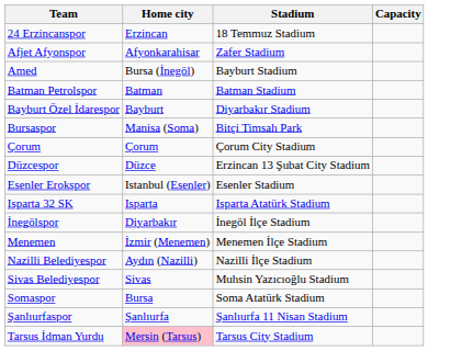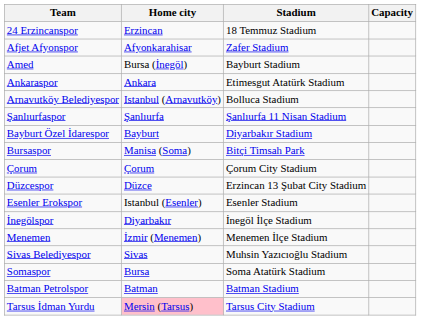+ row: Ankaraspor | Ankara | Etimesgut Atatürk Stadium
+ row: Arnavutköy Belediyespor | Istanbul (Arnavutköy) | Bolluca Stadium
rows swapped: Batman Petrolspor <-> Şanlıurfaspor
- row: Isparta 32 SK | Isparta | Isparta Atatürk Stadium
- row: Nazilli Belediyespor | Aydın (Nazilli) | Nazilli İlçe Stadium
